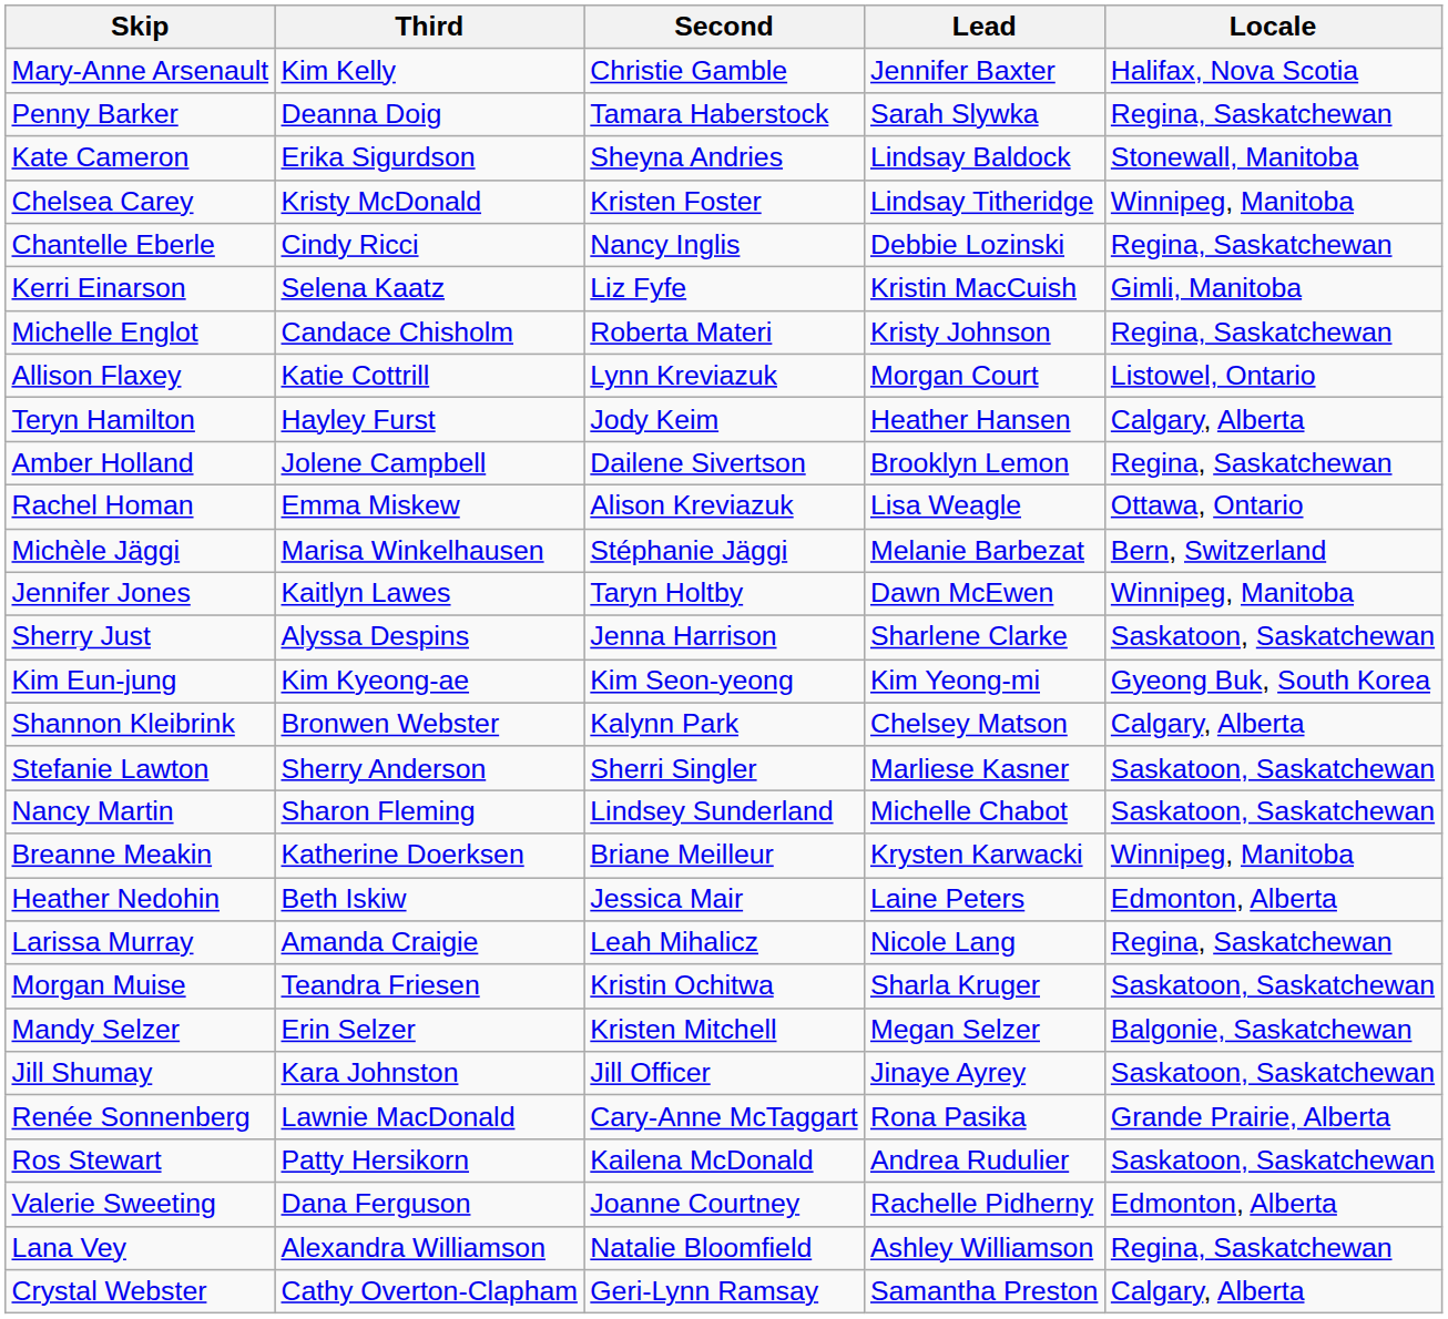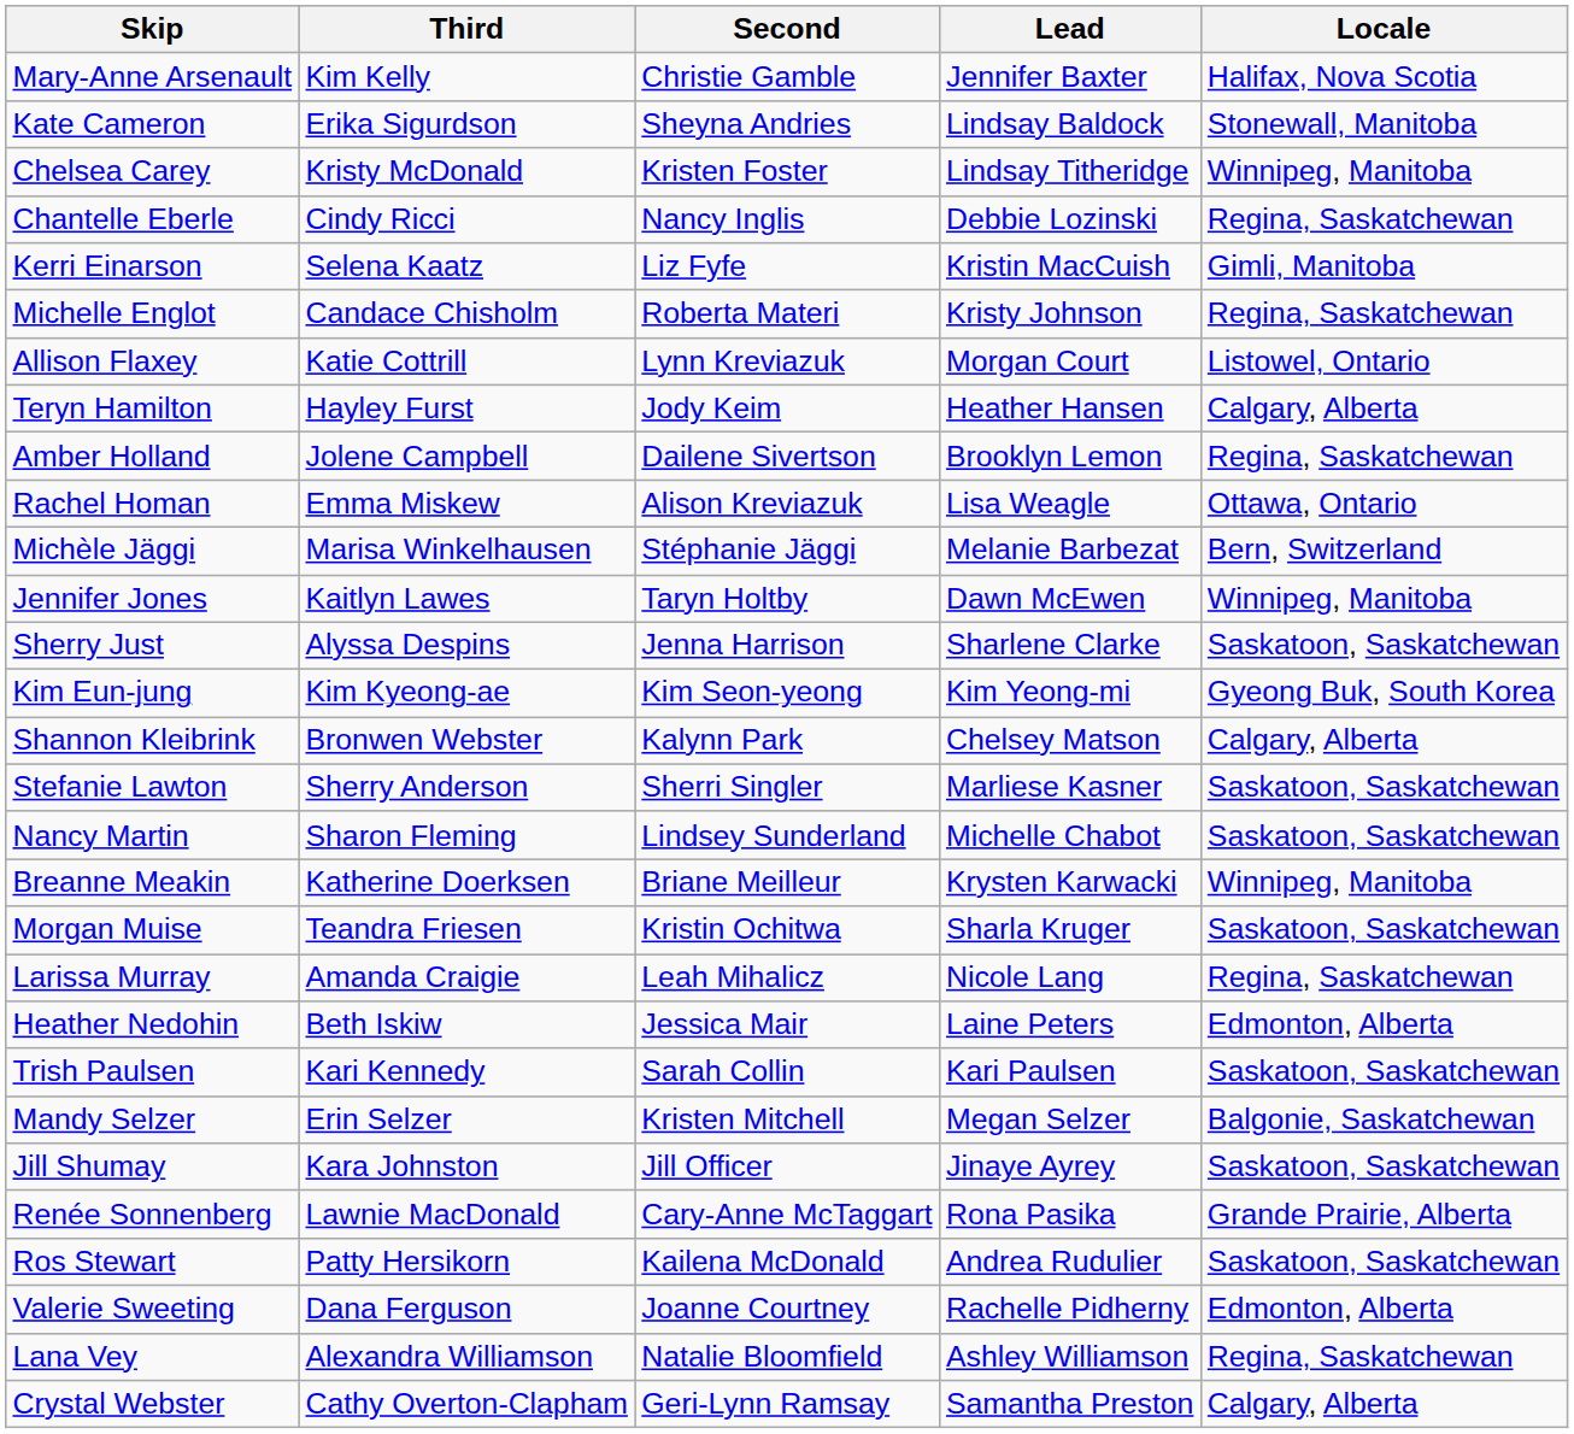- row: Penny Barker | Deanna Doig | Tamara Haberstock | Sarah Slywka | Regina, Saskatchewan
rows swapped: Morgan Muise <-> Heather Nedohin
+ row: Trish Paulsen | Kari Kennedy | Sarah Collin | Kari Paulsen | Saskatoon, Saskatchewan
